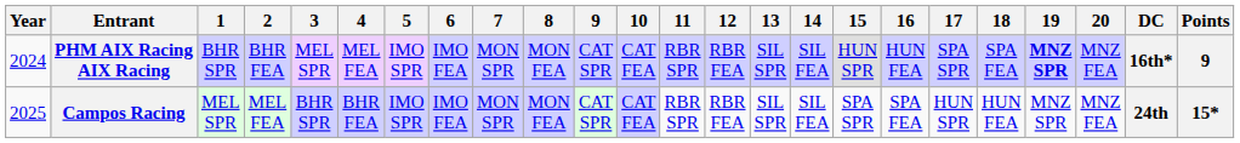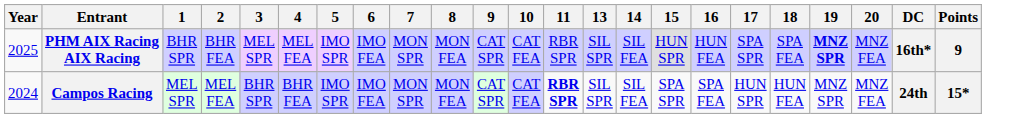- column: 12 | RBR FEA | RBR FEA
PHM AIX Racing AIX Racing | Year: 2024 -> 2025
Campos Racing | Year: 2025 -> 2024
Campos Racing | 11: normal -> bold
